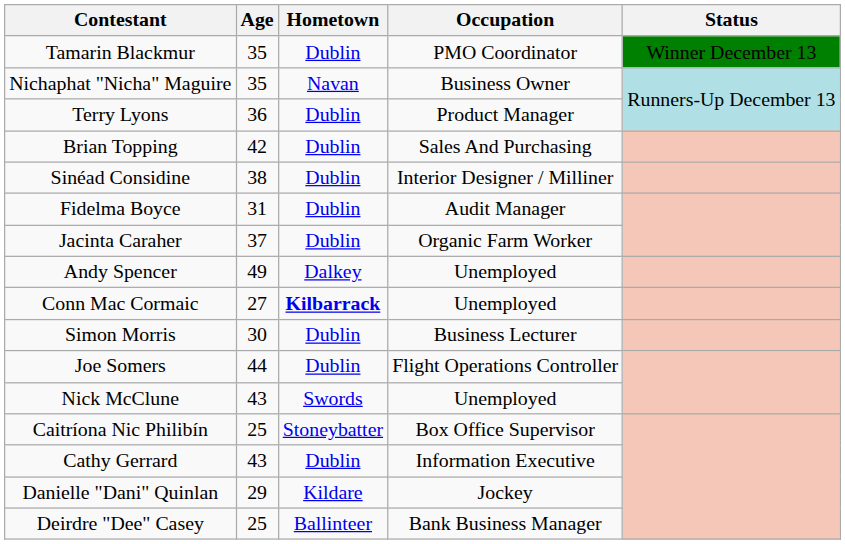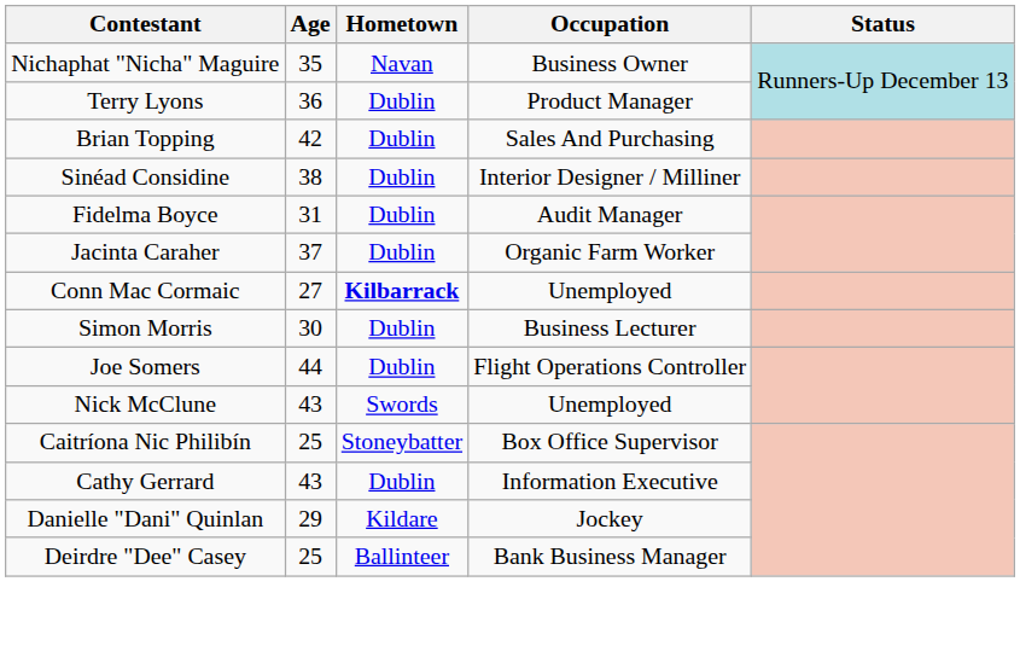- row: Tamarin Blackmur | 35 | Dublin | PMO Coordinator | Winner December 13
- row: Andy Spencer | 49 | Dalkey | Unemployed
